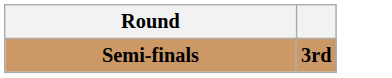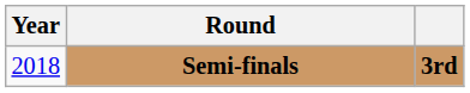+ column: Year | 2018
